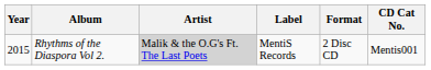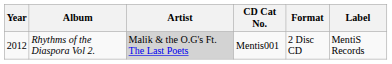columns swapped: Label <-> CD Cat No.
Rhythms of the Diaspora Vol 2. | Year: 2015 -> 2012
